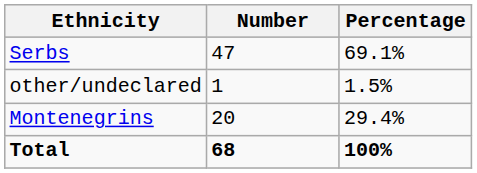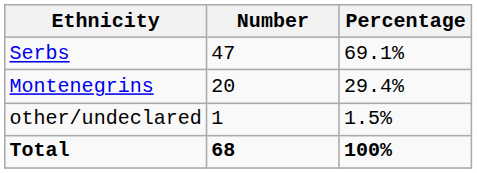rows swapped: Montenegrins <-> other/undeclared
